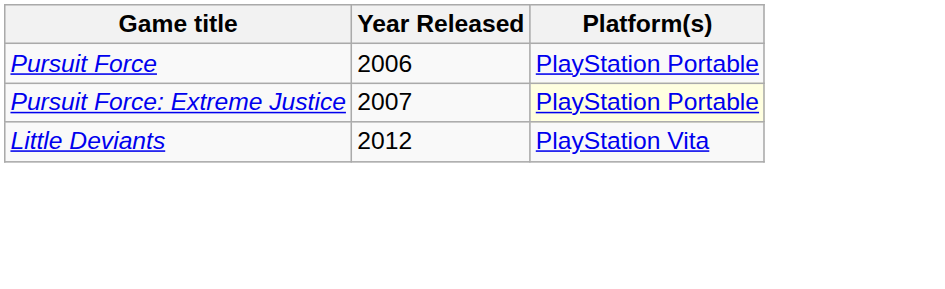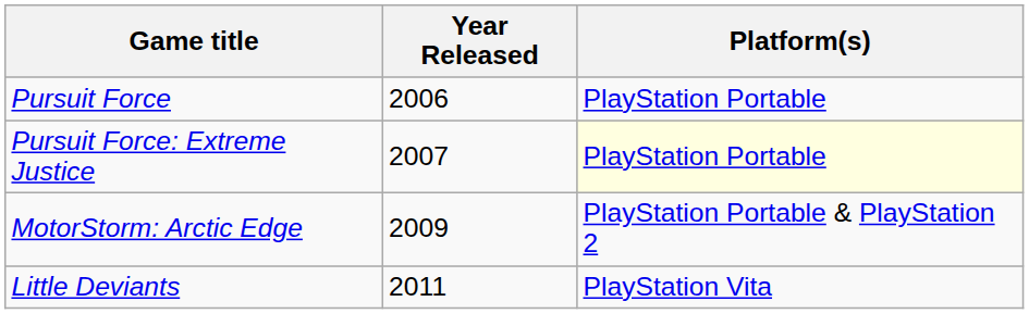+ row: MotorStorm: Arctic Edge | 2009 | PlayStation Portable & PlayStation 2
Little Deviants | Year Released: 2012 -> 2011
